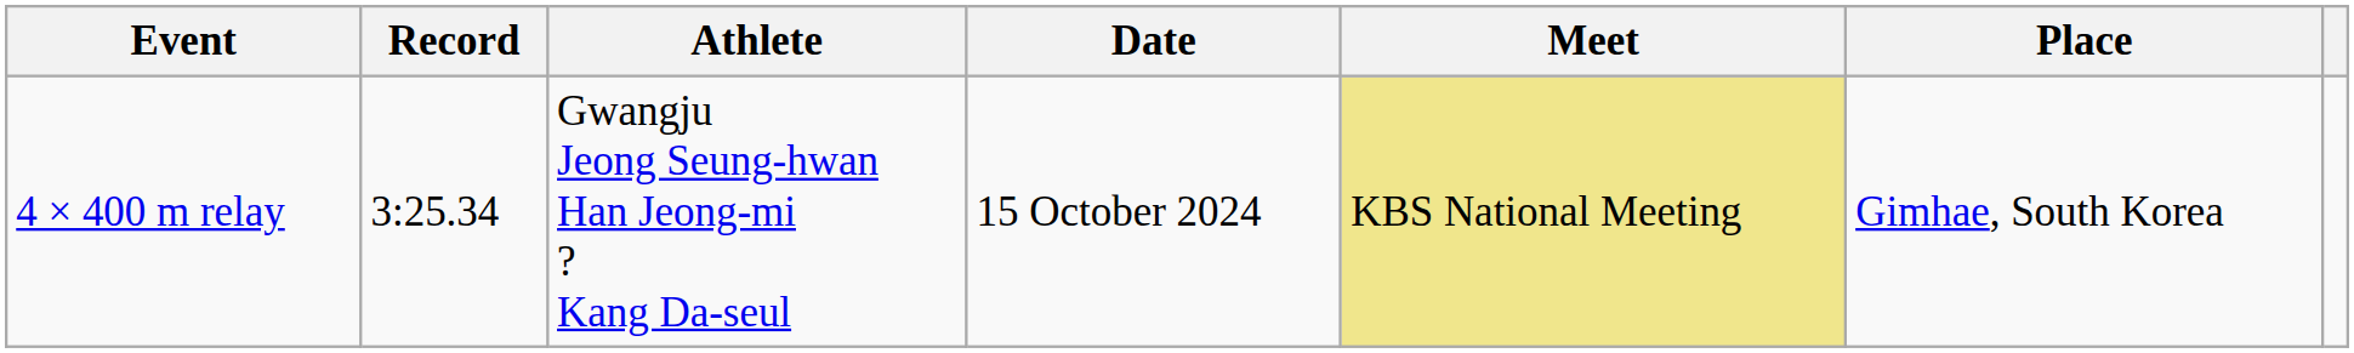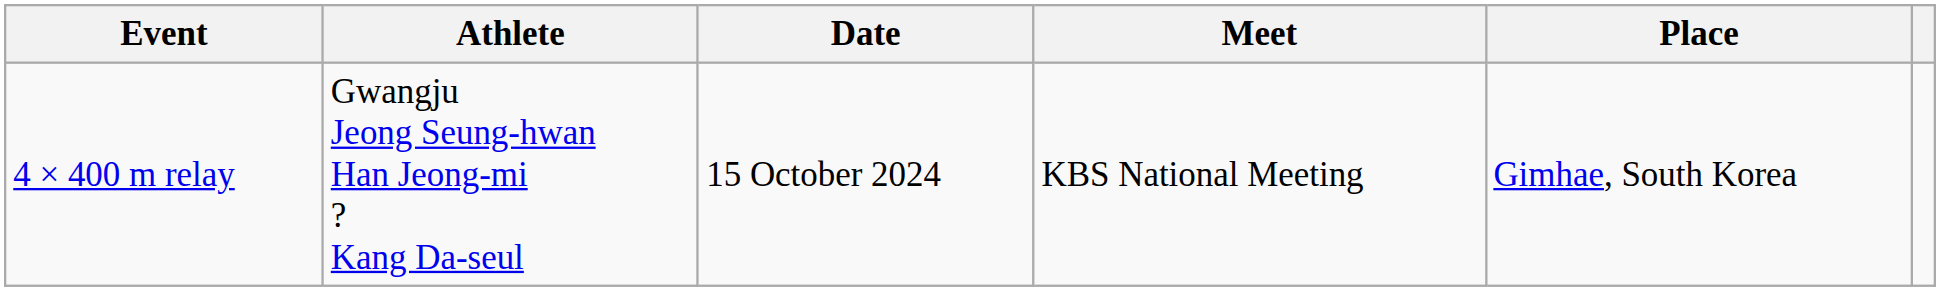- column: Record | 3:25.34
4 × 400 m relay | Meet: khaki background -> no background
